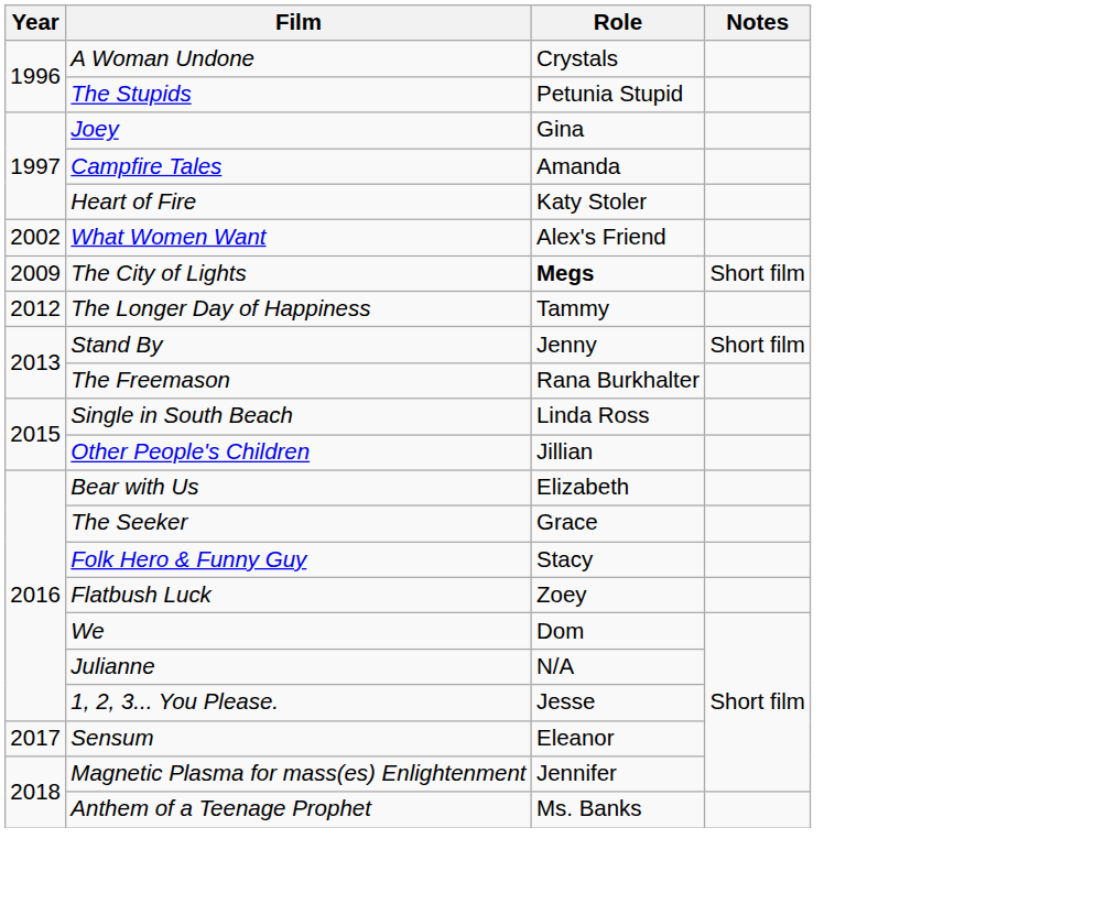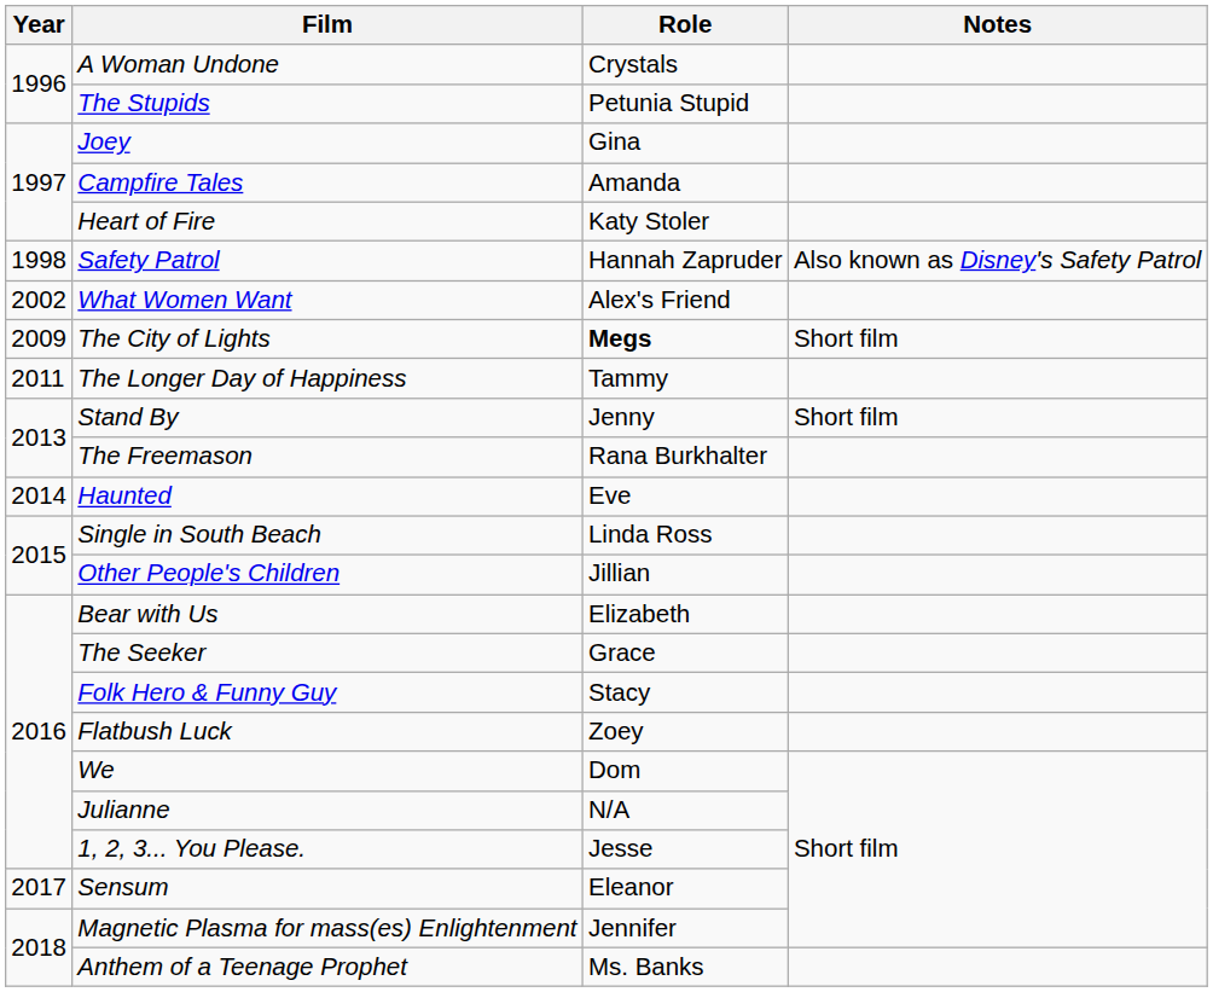+ row: 1998 | Safety Patrol | Hannah Zapruder | Also known as Disney's Safety Patrol
The Longer Day of Happiness | Year: 2012 -> 2011
+ row: 2014 | Haunted | Eve
